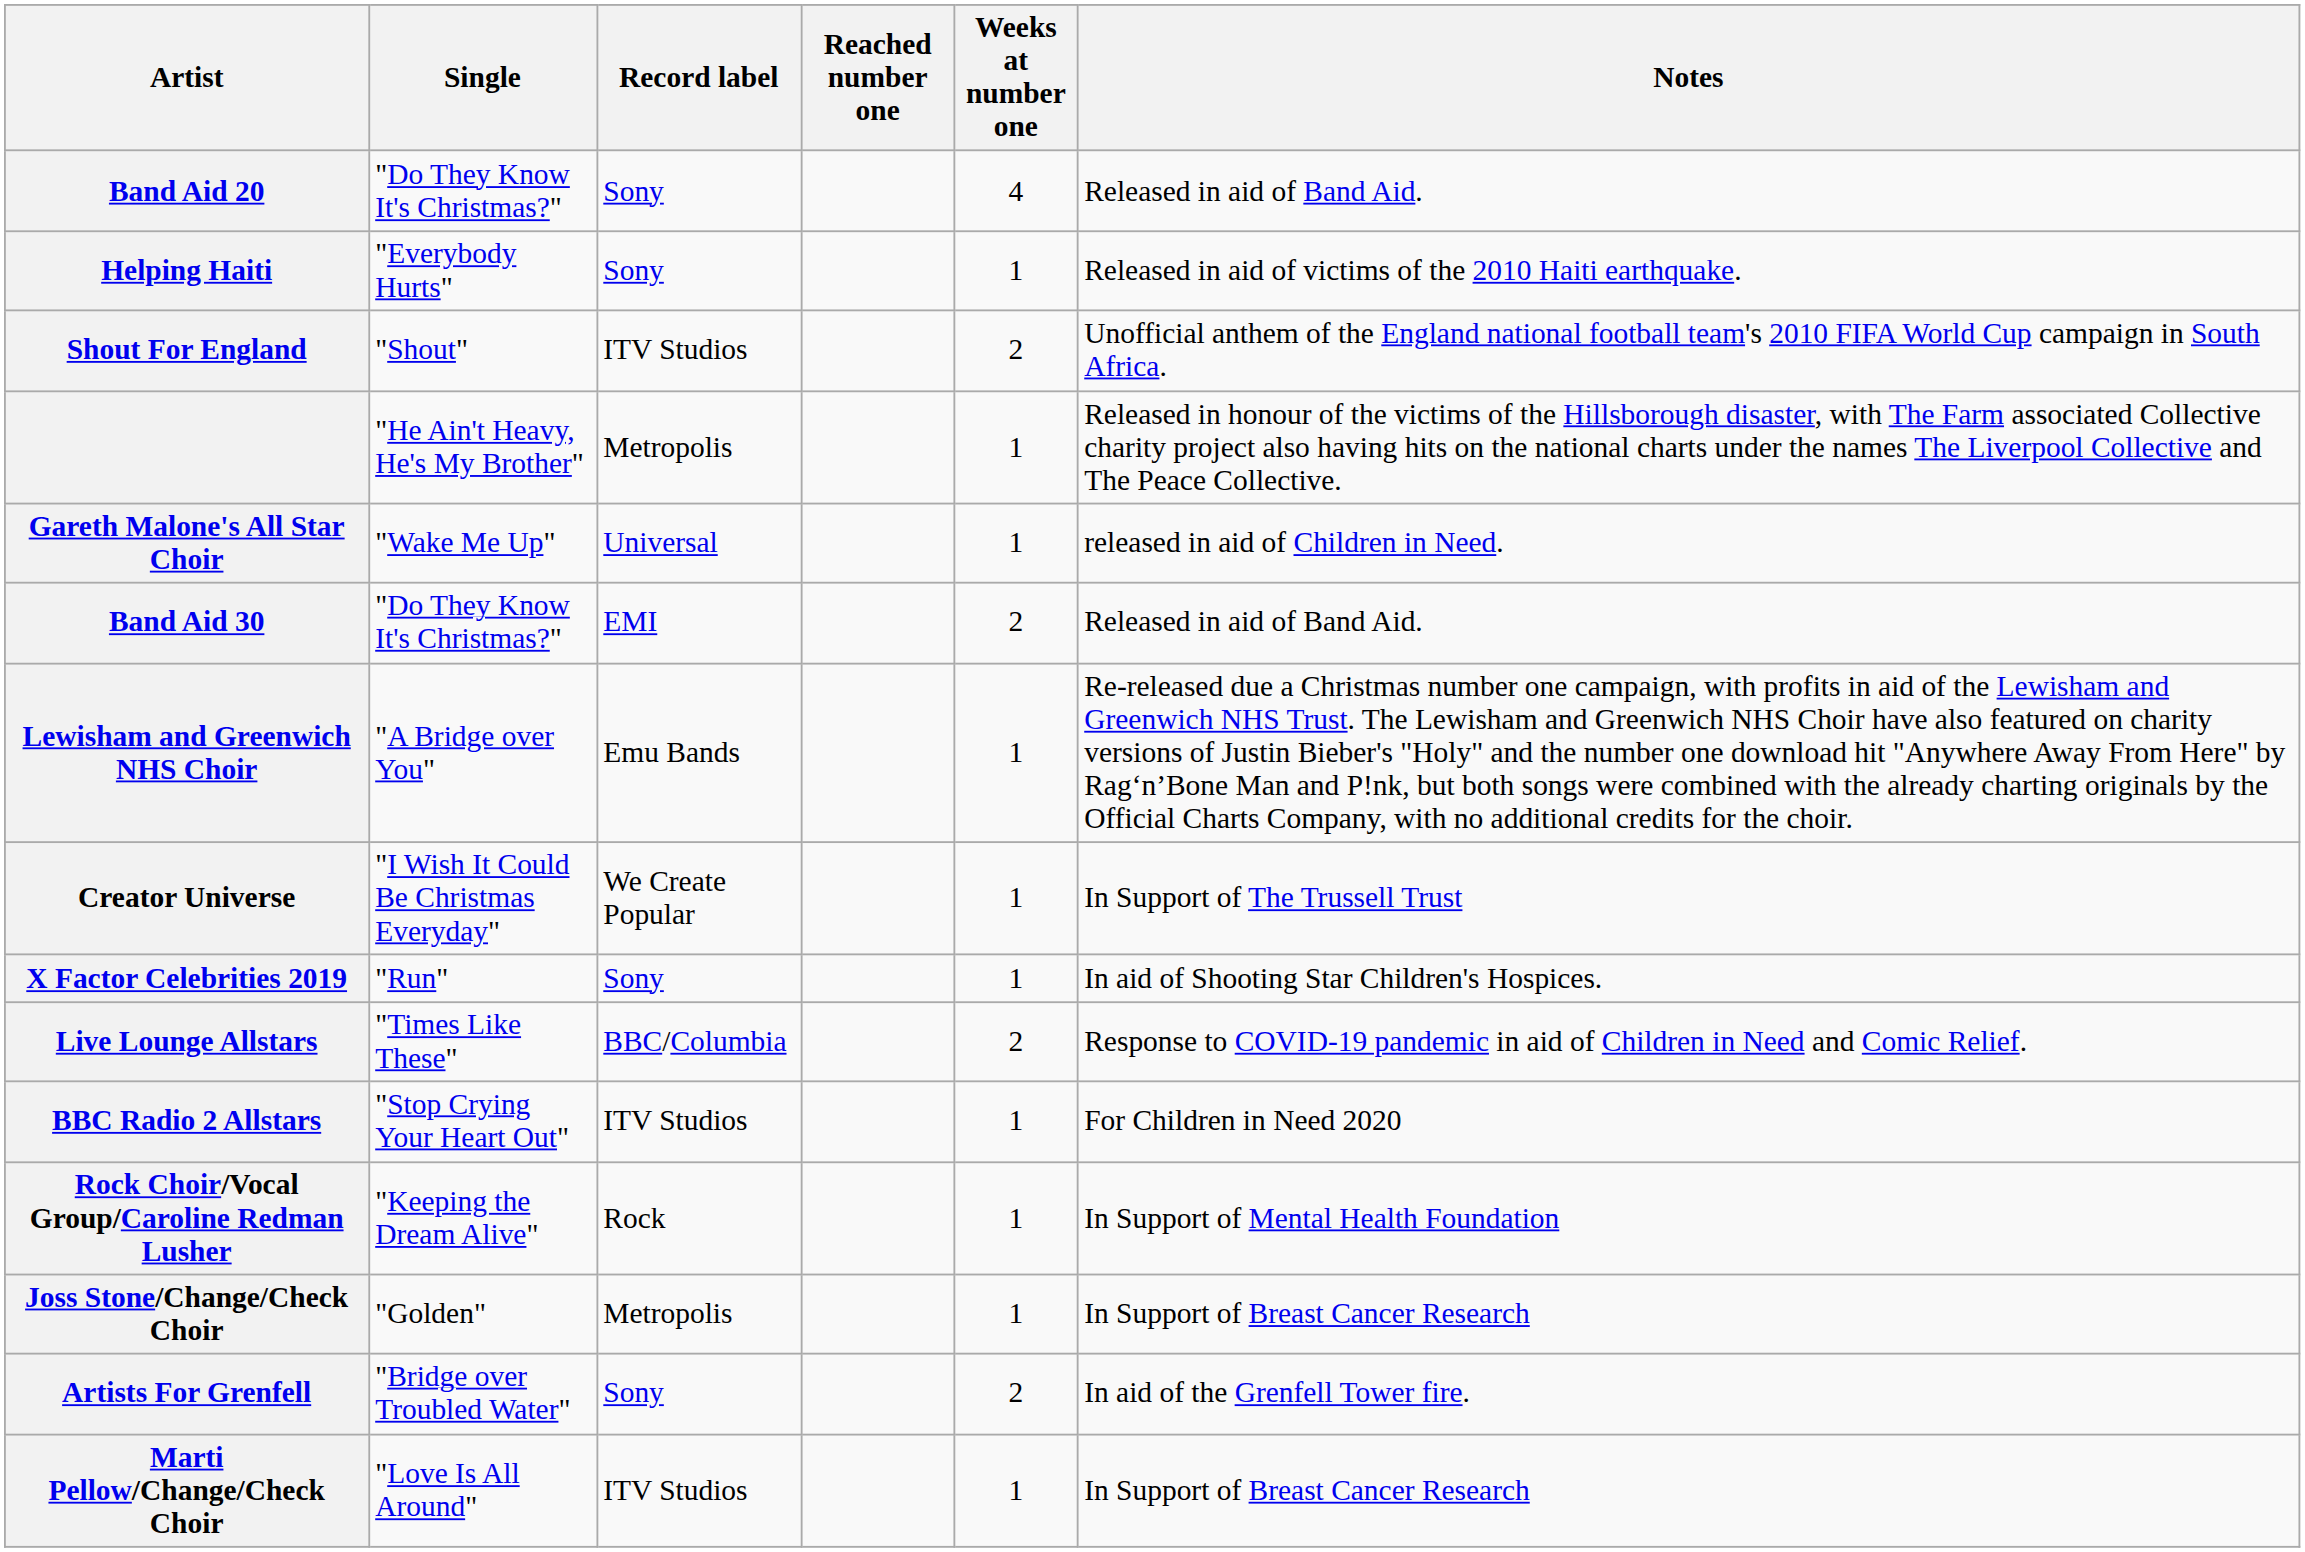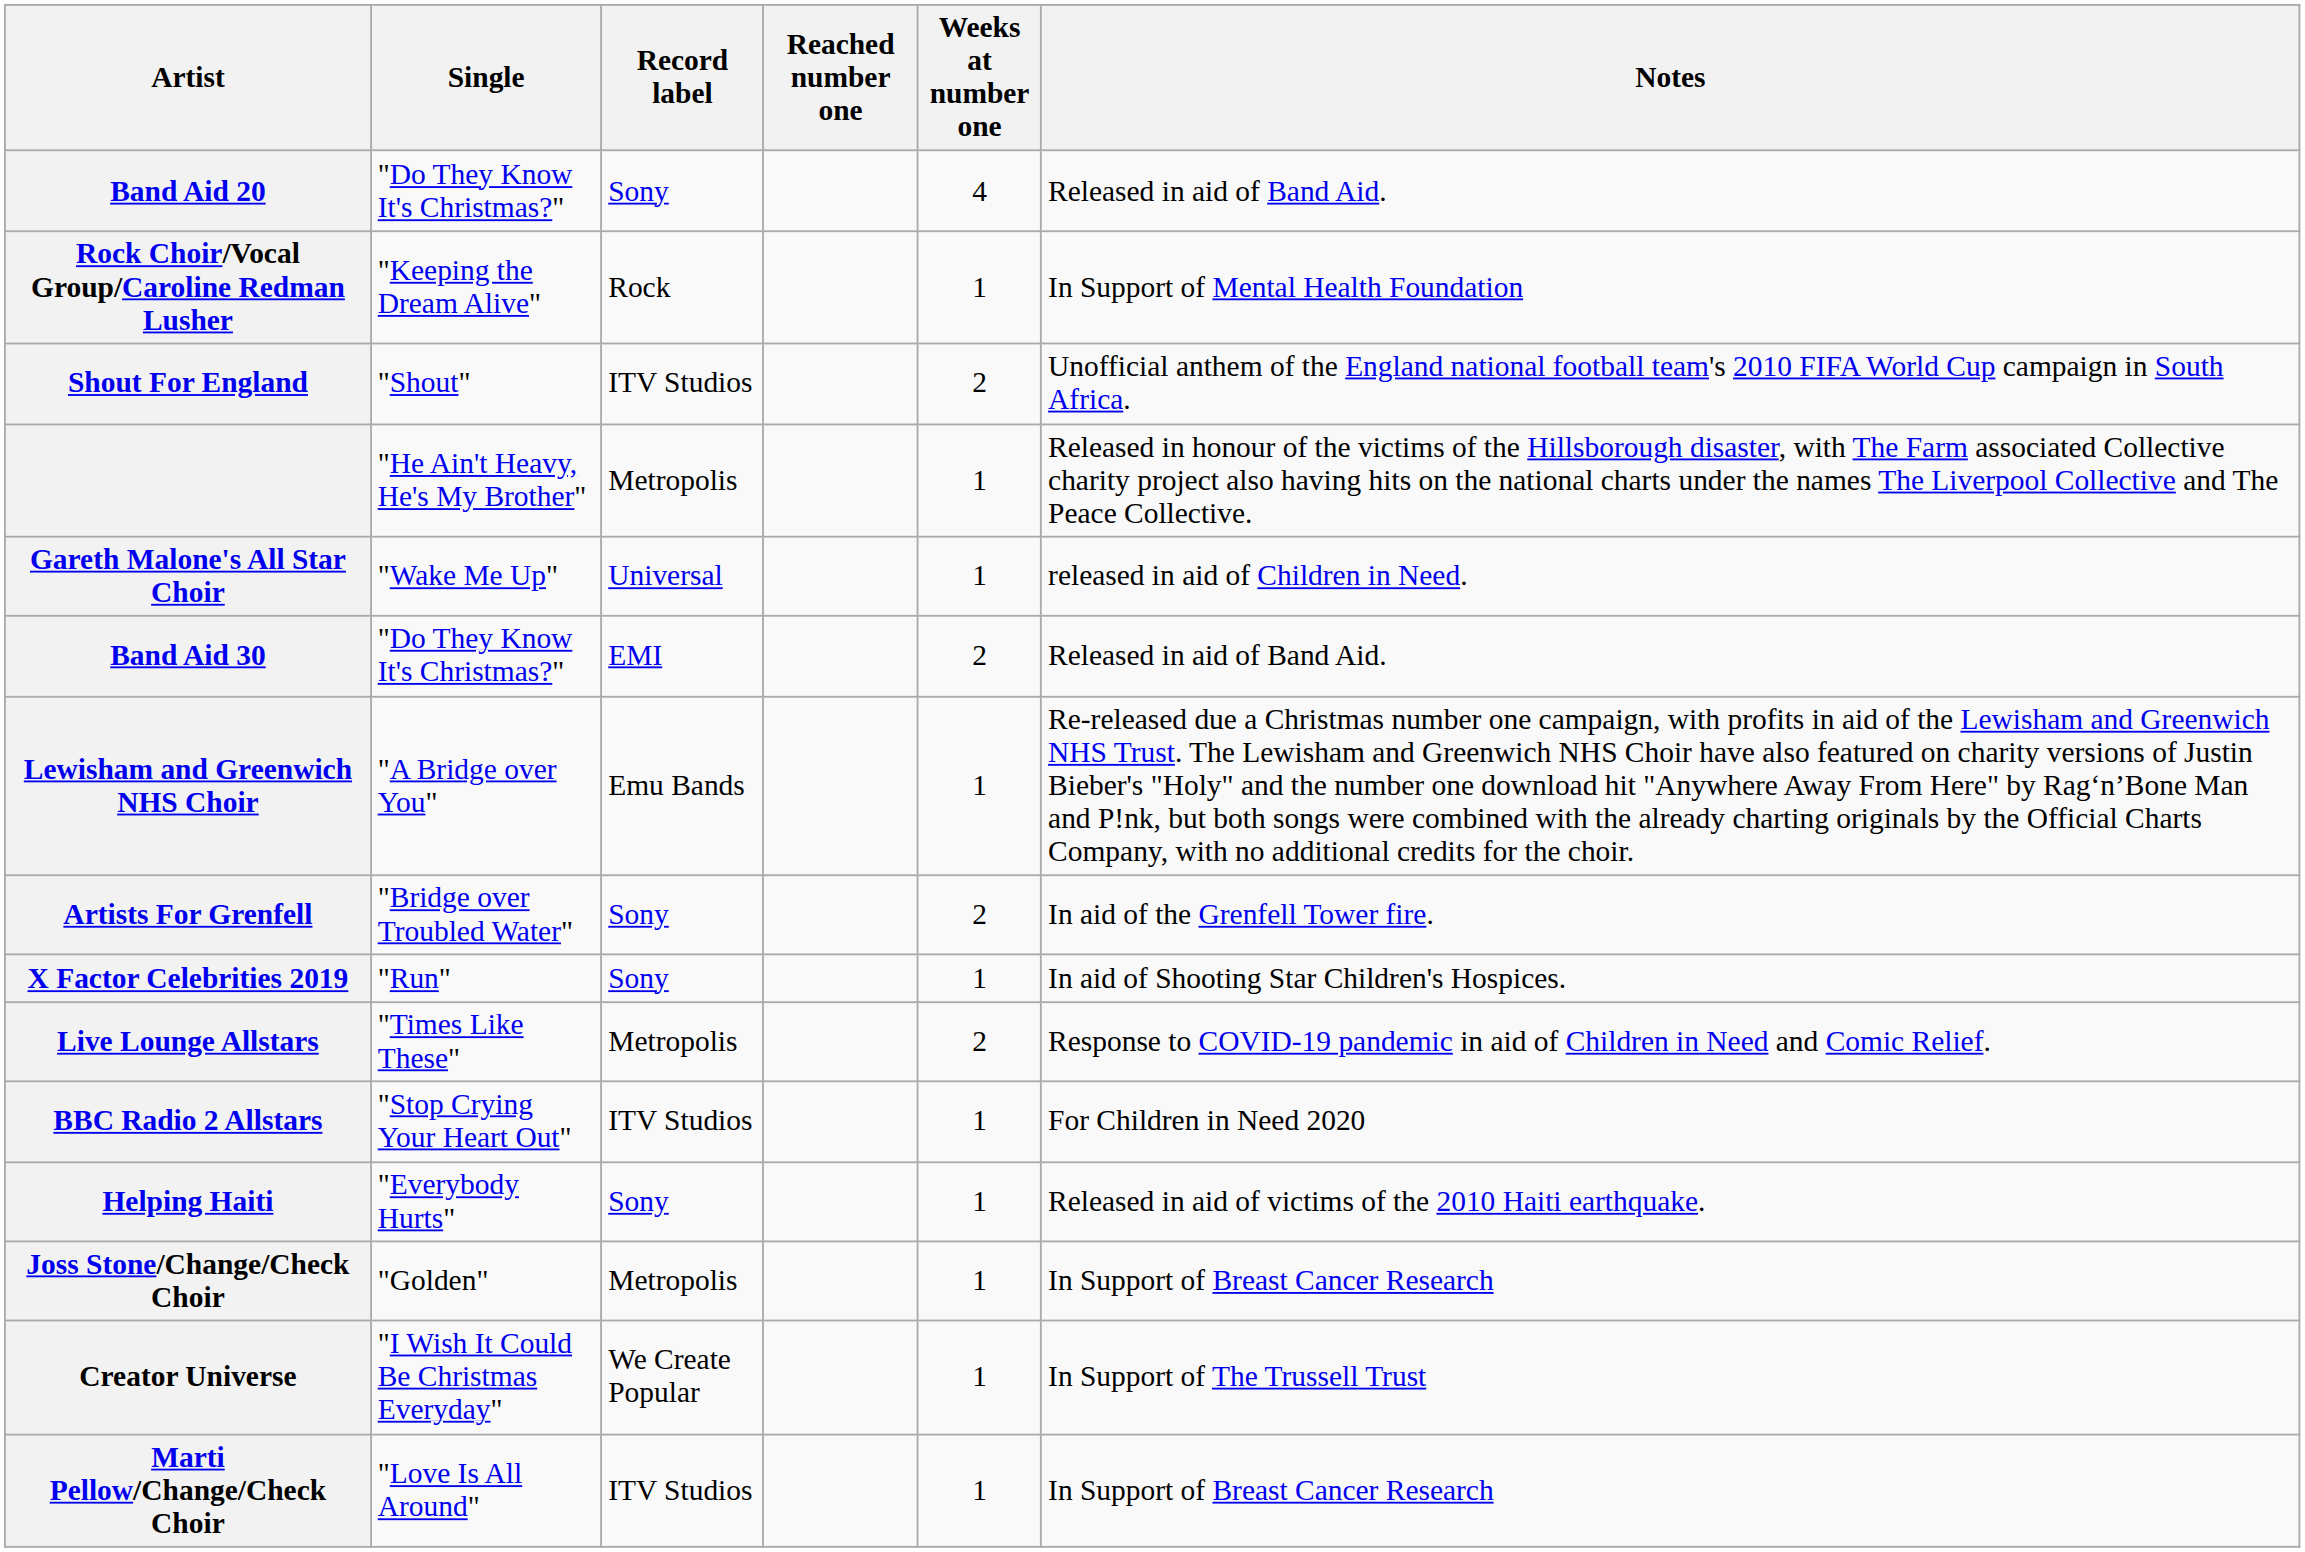rows swapped: Helping Haiti <-> Rock Choir/Vocal Group/Caroline Redman Lusher
rows swapped: Artists For Grenfell <-> Creator Universe
Live Lounge Allstars | Record label: BBC/Columbia -> Metropolis
